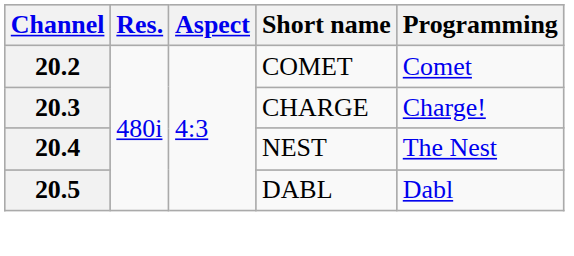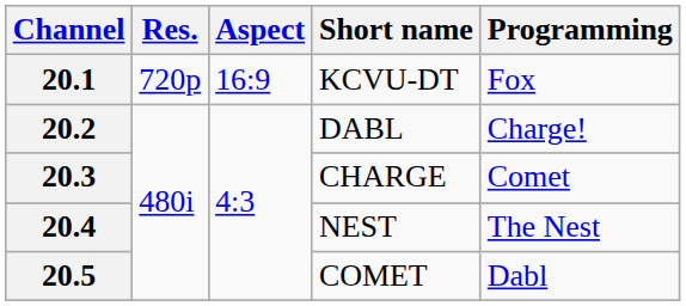+ row: 20.1 | 720p | 16:9 | KCVU-DT | Fox
20.2 | Short name: COMET -> DABL
20.2 | Programming: Comet -> Charge!
20.3 | Programming: Charge! -> Comet
20.5 | Short name: DABL -> COMET
